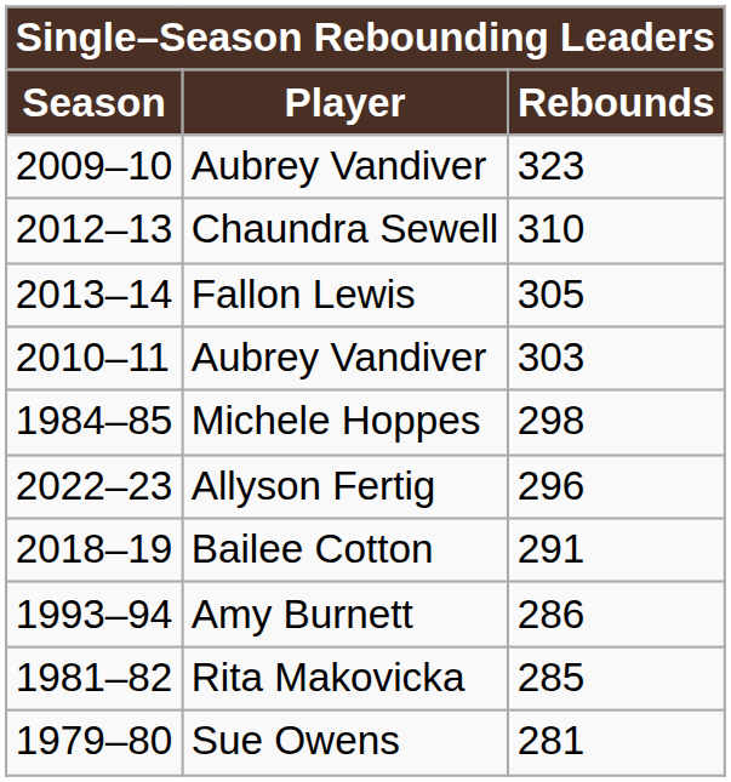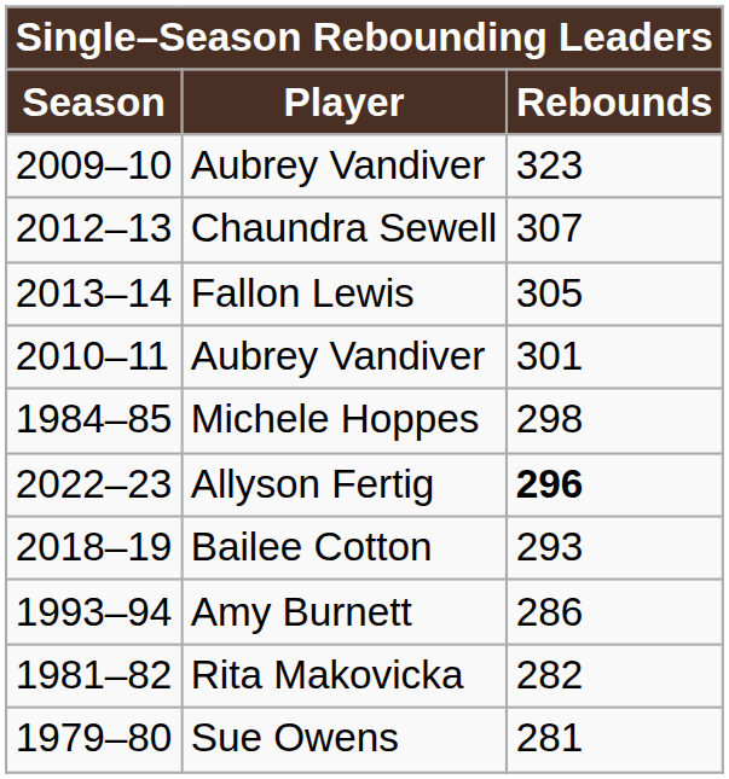Chaundra Sewell | Rebounds: 310 -> 307
2010–11 / Aubrey Vandiver | Rebounds: 303 -> 301
Allyson Fertig | Rebounds: normal -> bold
Bailee Cotton | Rebounds: 291 -> 293
Rita Makovicka | Rebounds: 285 -> 282
